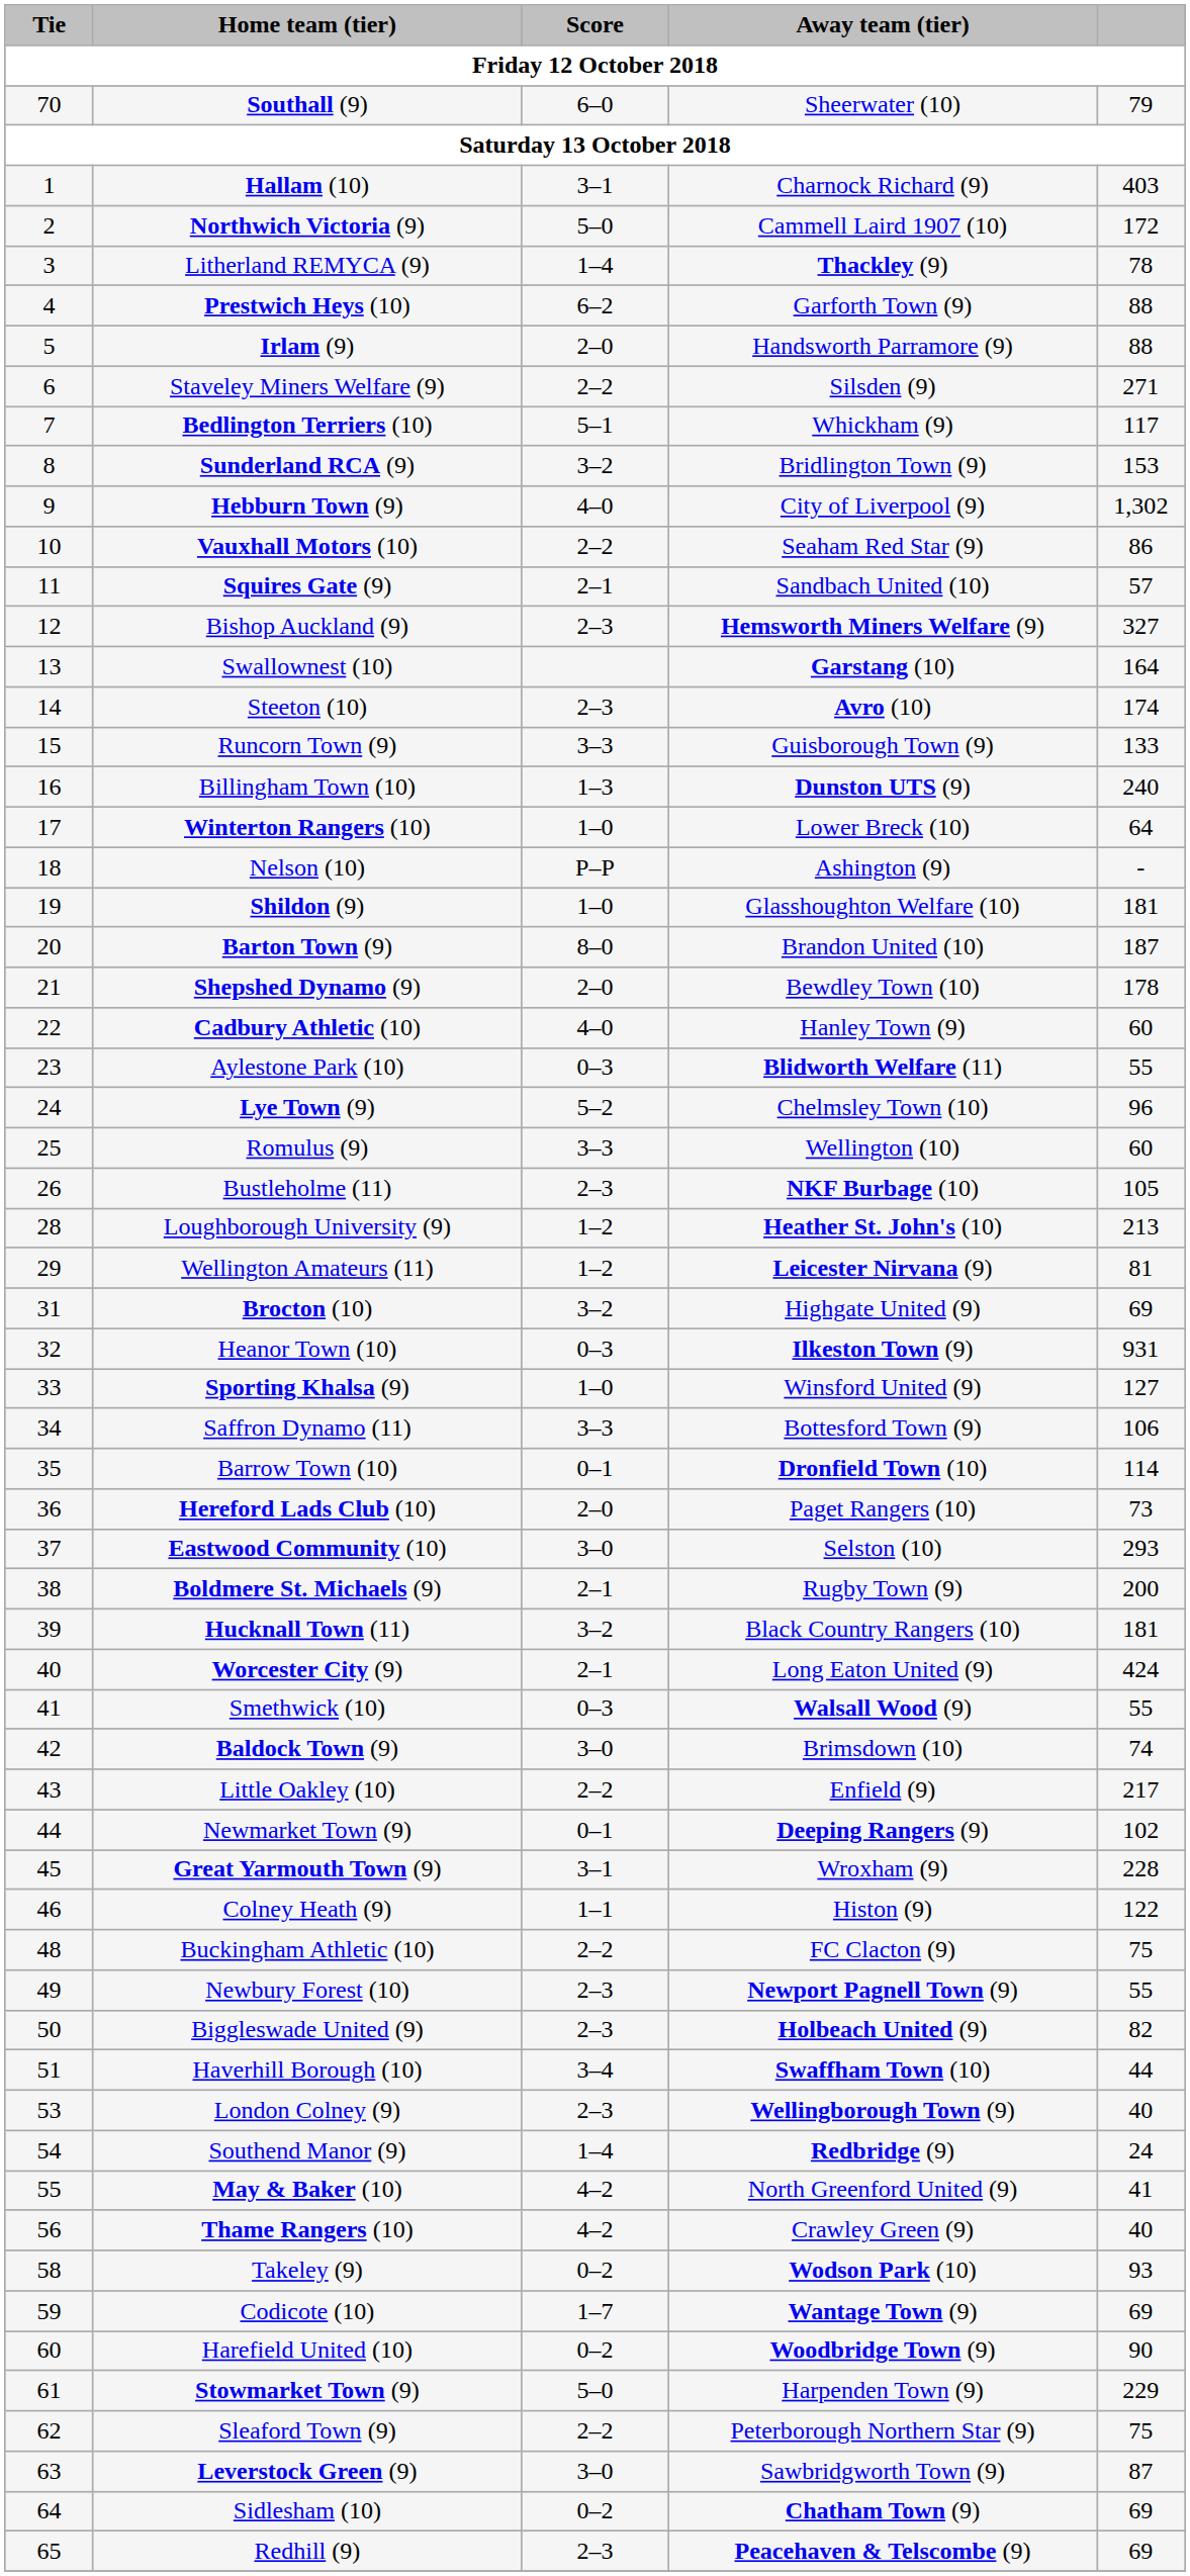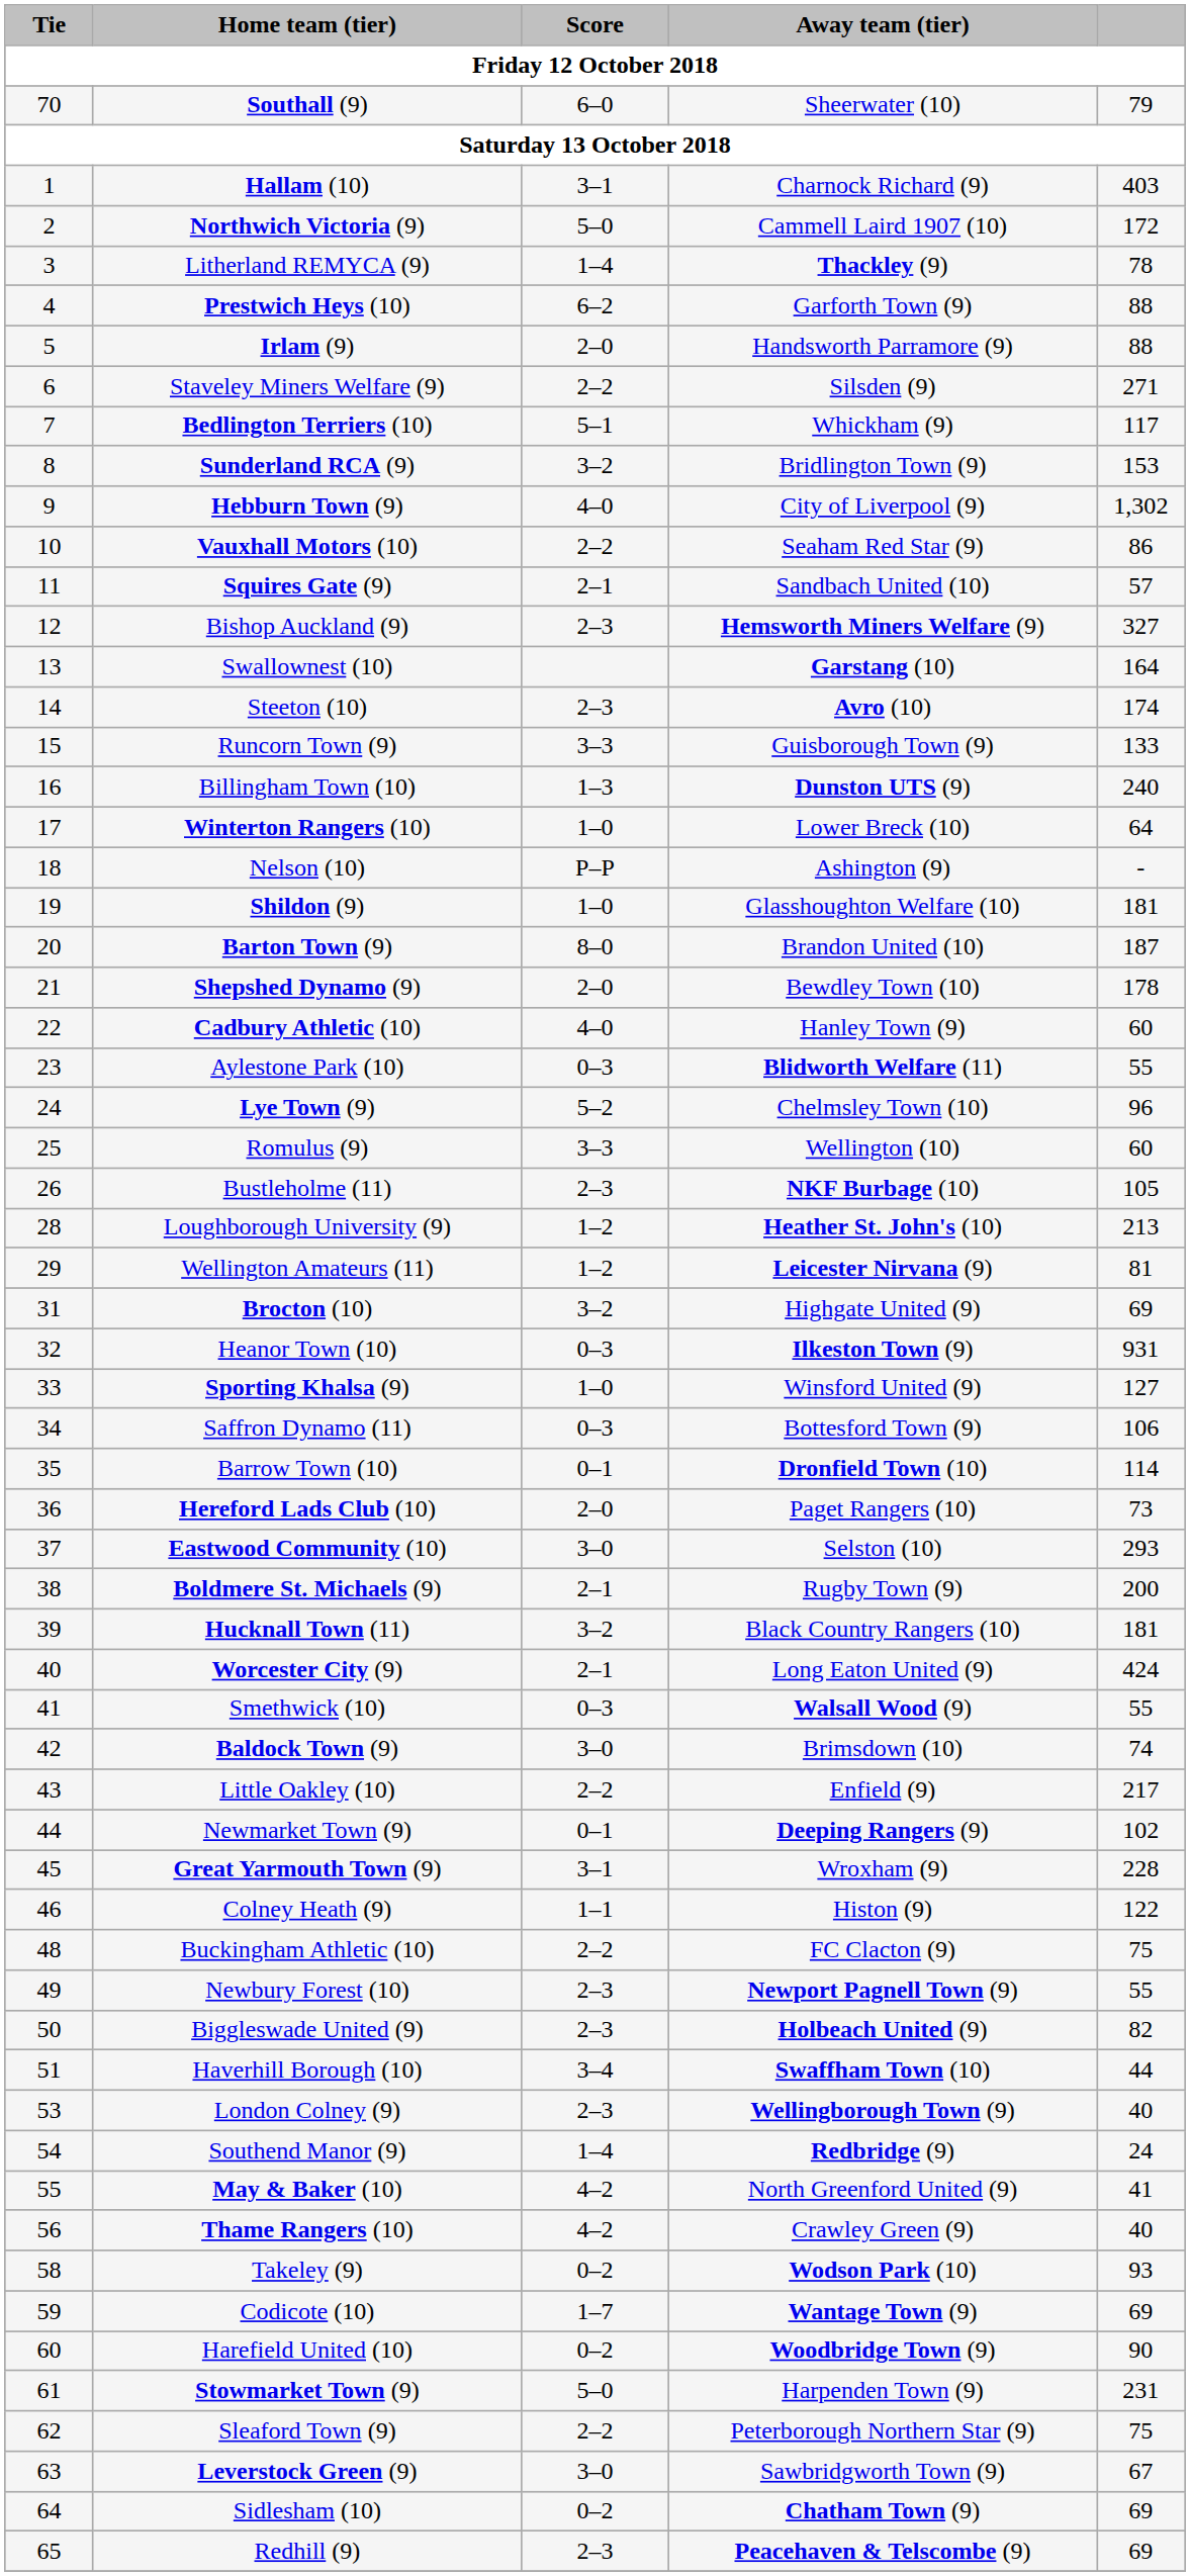Saffron Dynamo (11) | Score: 3–3 -> 0–3
Stowmarket Town (9) | column 5: 229 -> 231
Leverstock Green (9) | column 5: 87 -> 67
